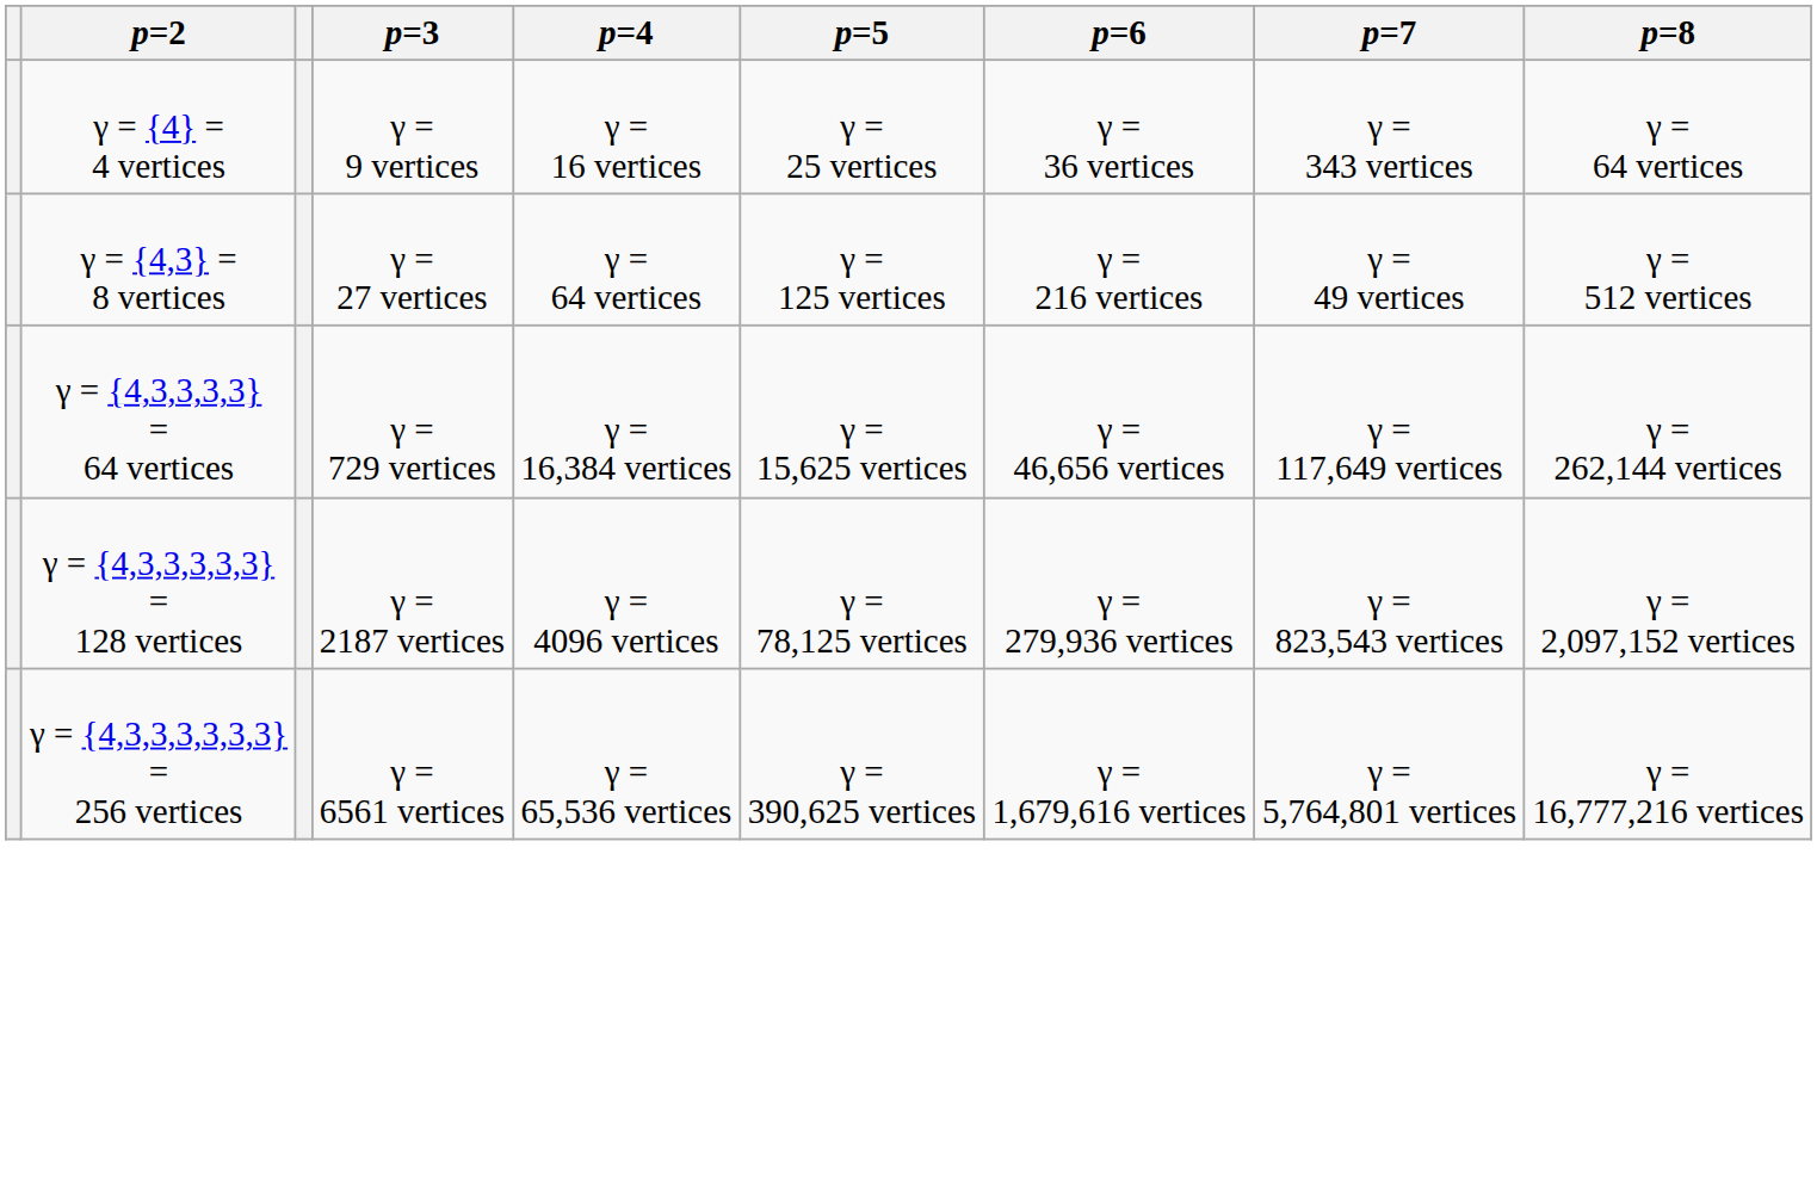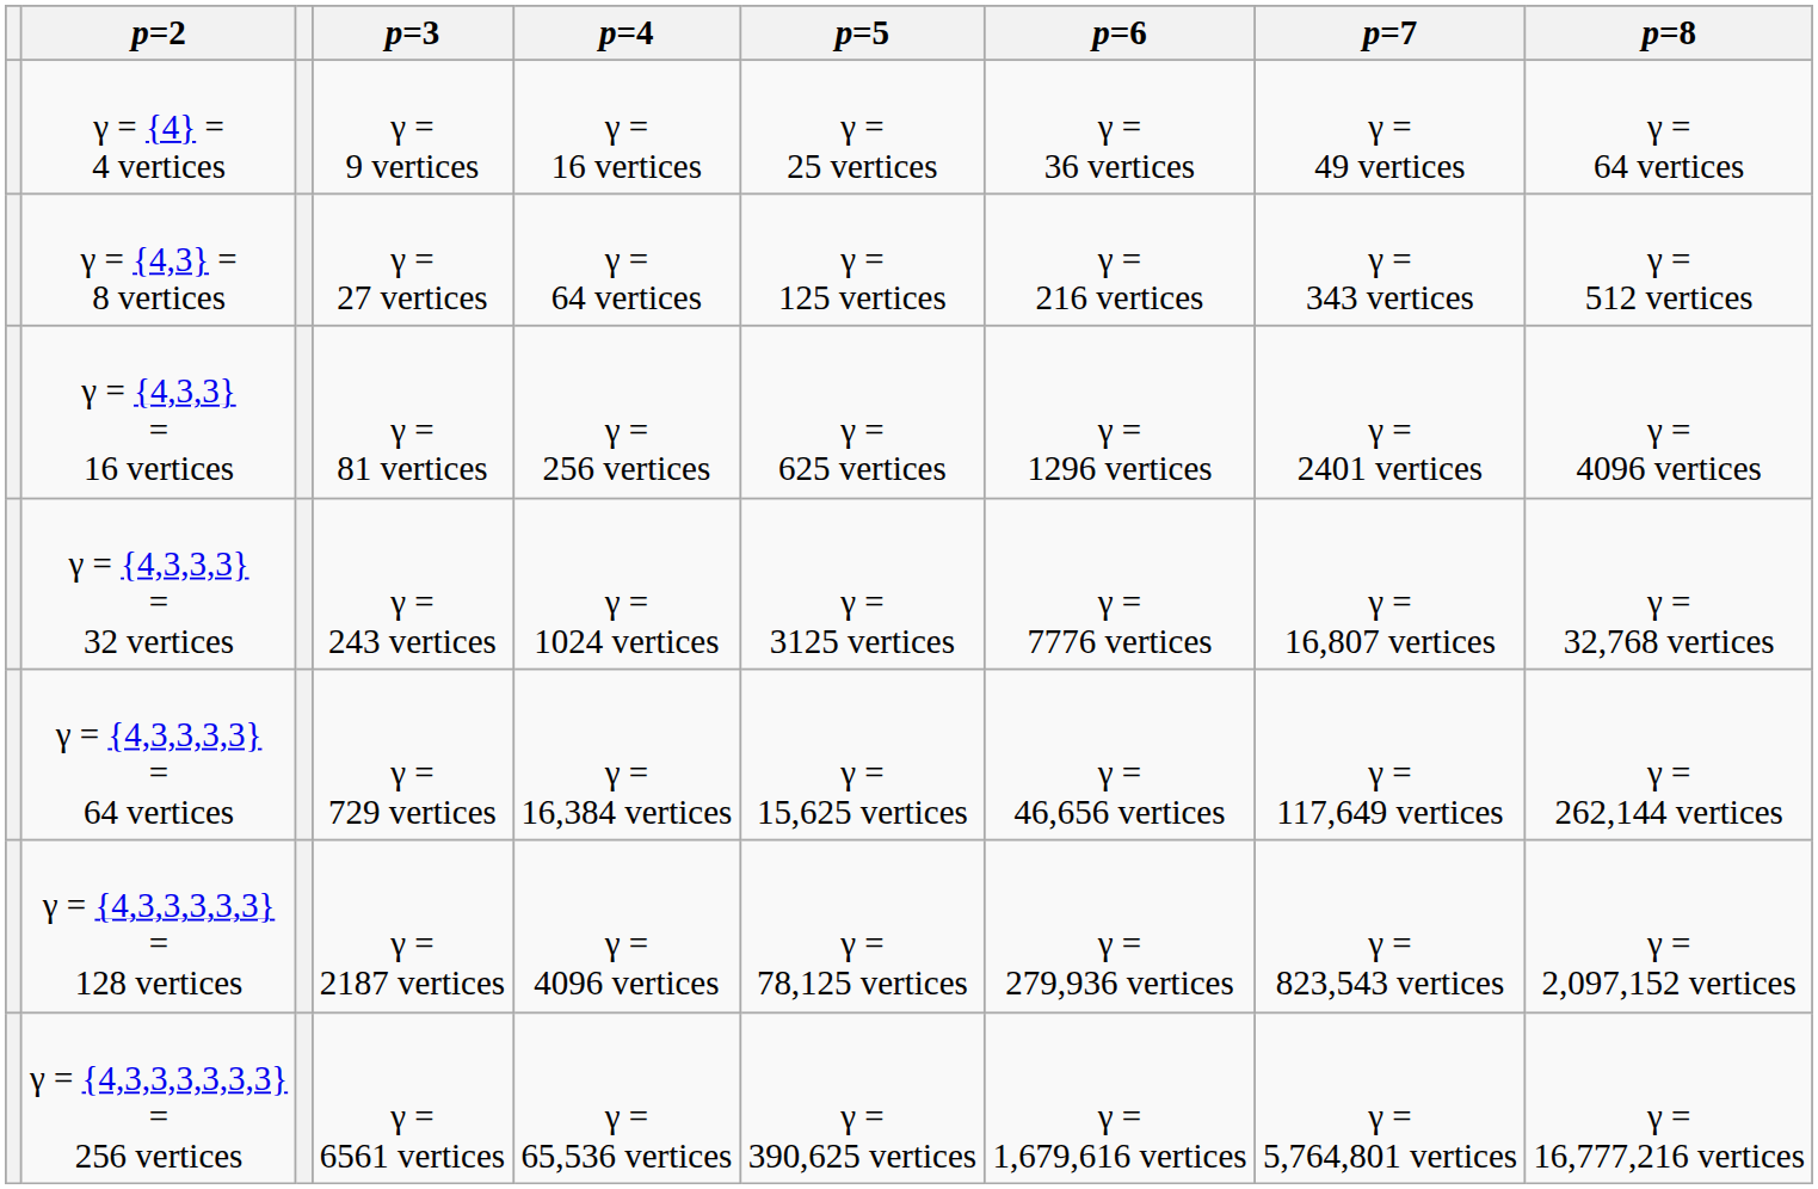γ = {4} = 4 vertices | p=7: γ = 343 vertices -> γ = 49 vertices
γ = {4,3} = 8 vertices | p=7: γ = 49 vertices -> γ = 343 vertices
+ row: γ = {4,3,3} = 16 vertices | γ = 81 vertices | γ = 256 vertices | γ = 625 vertices | γ = 1296 vertices | γ = 2401 vertices | γ = 4096 vertices
+ row: γ = {4,3,3,3} = 32 vertices | γ = 243 vertices | γ = 1024 vertices | γ = 3125 vertices | γ = 7776 vertices | γ = 16,807 vertices | γ = 32,768 vertices
